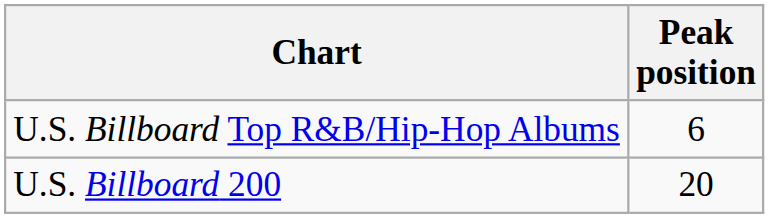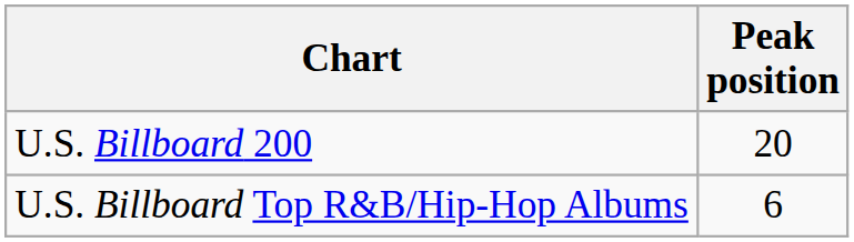rows swapped: U.S. Billboard 200 <-> U.S. Billboard Top R&B/Hip-Hop Albums
